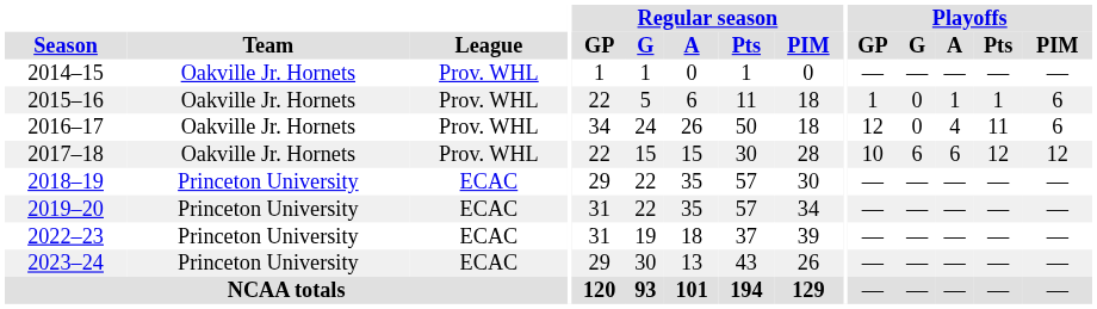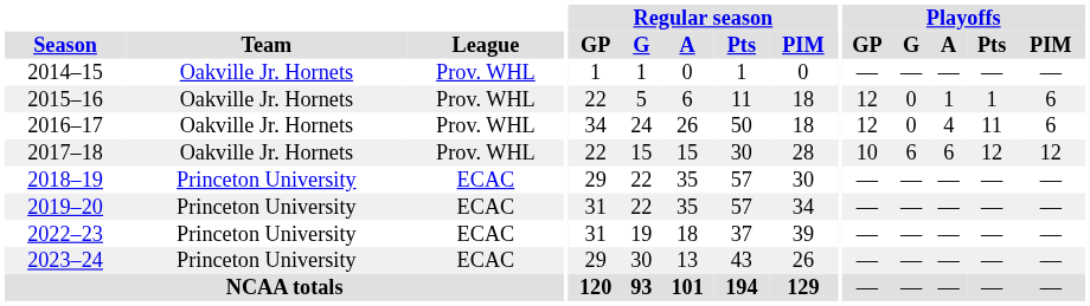2015–16 | Playoffs / GP: 1 -> 12
